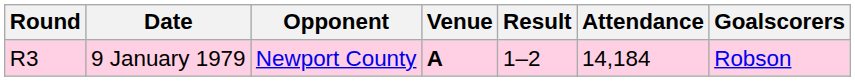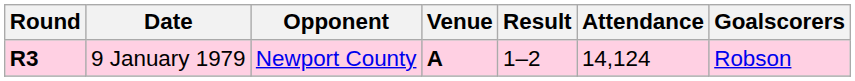9 January 1979 | Round: normal -> bold
9 January 1979 | Attendance: 14,184 -> 14,124
